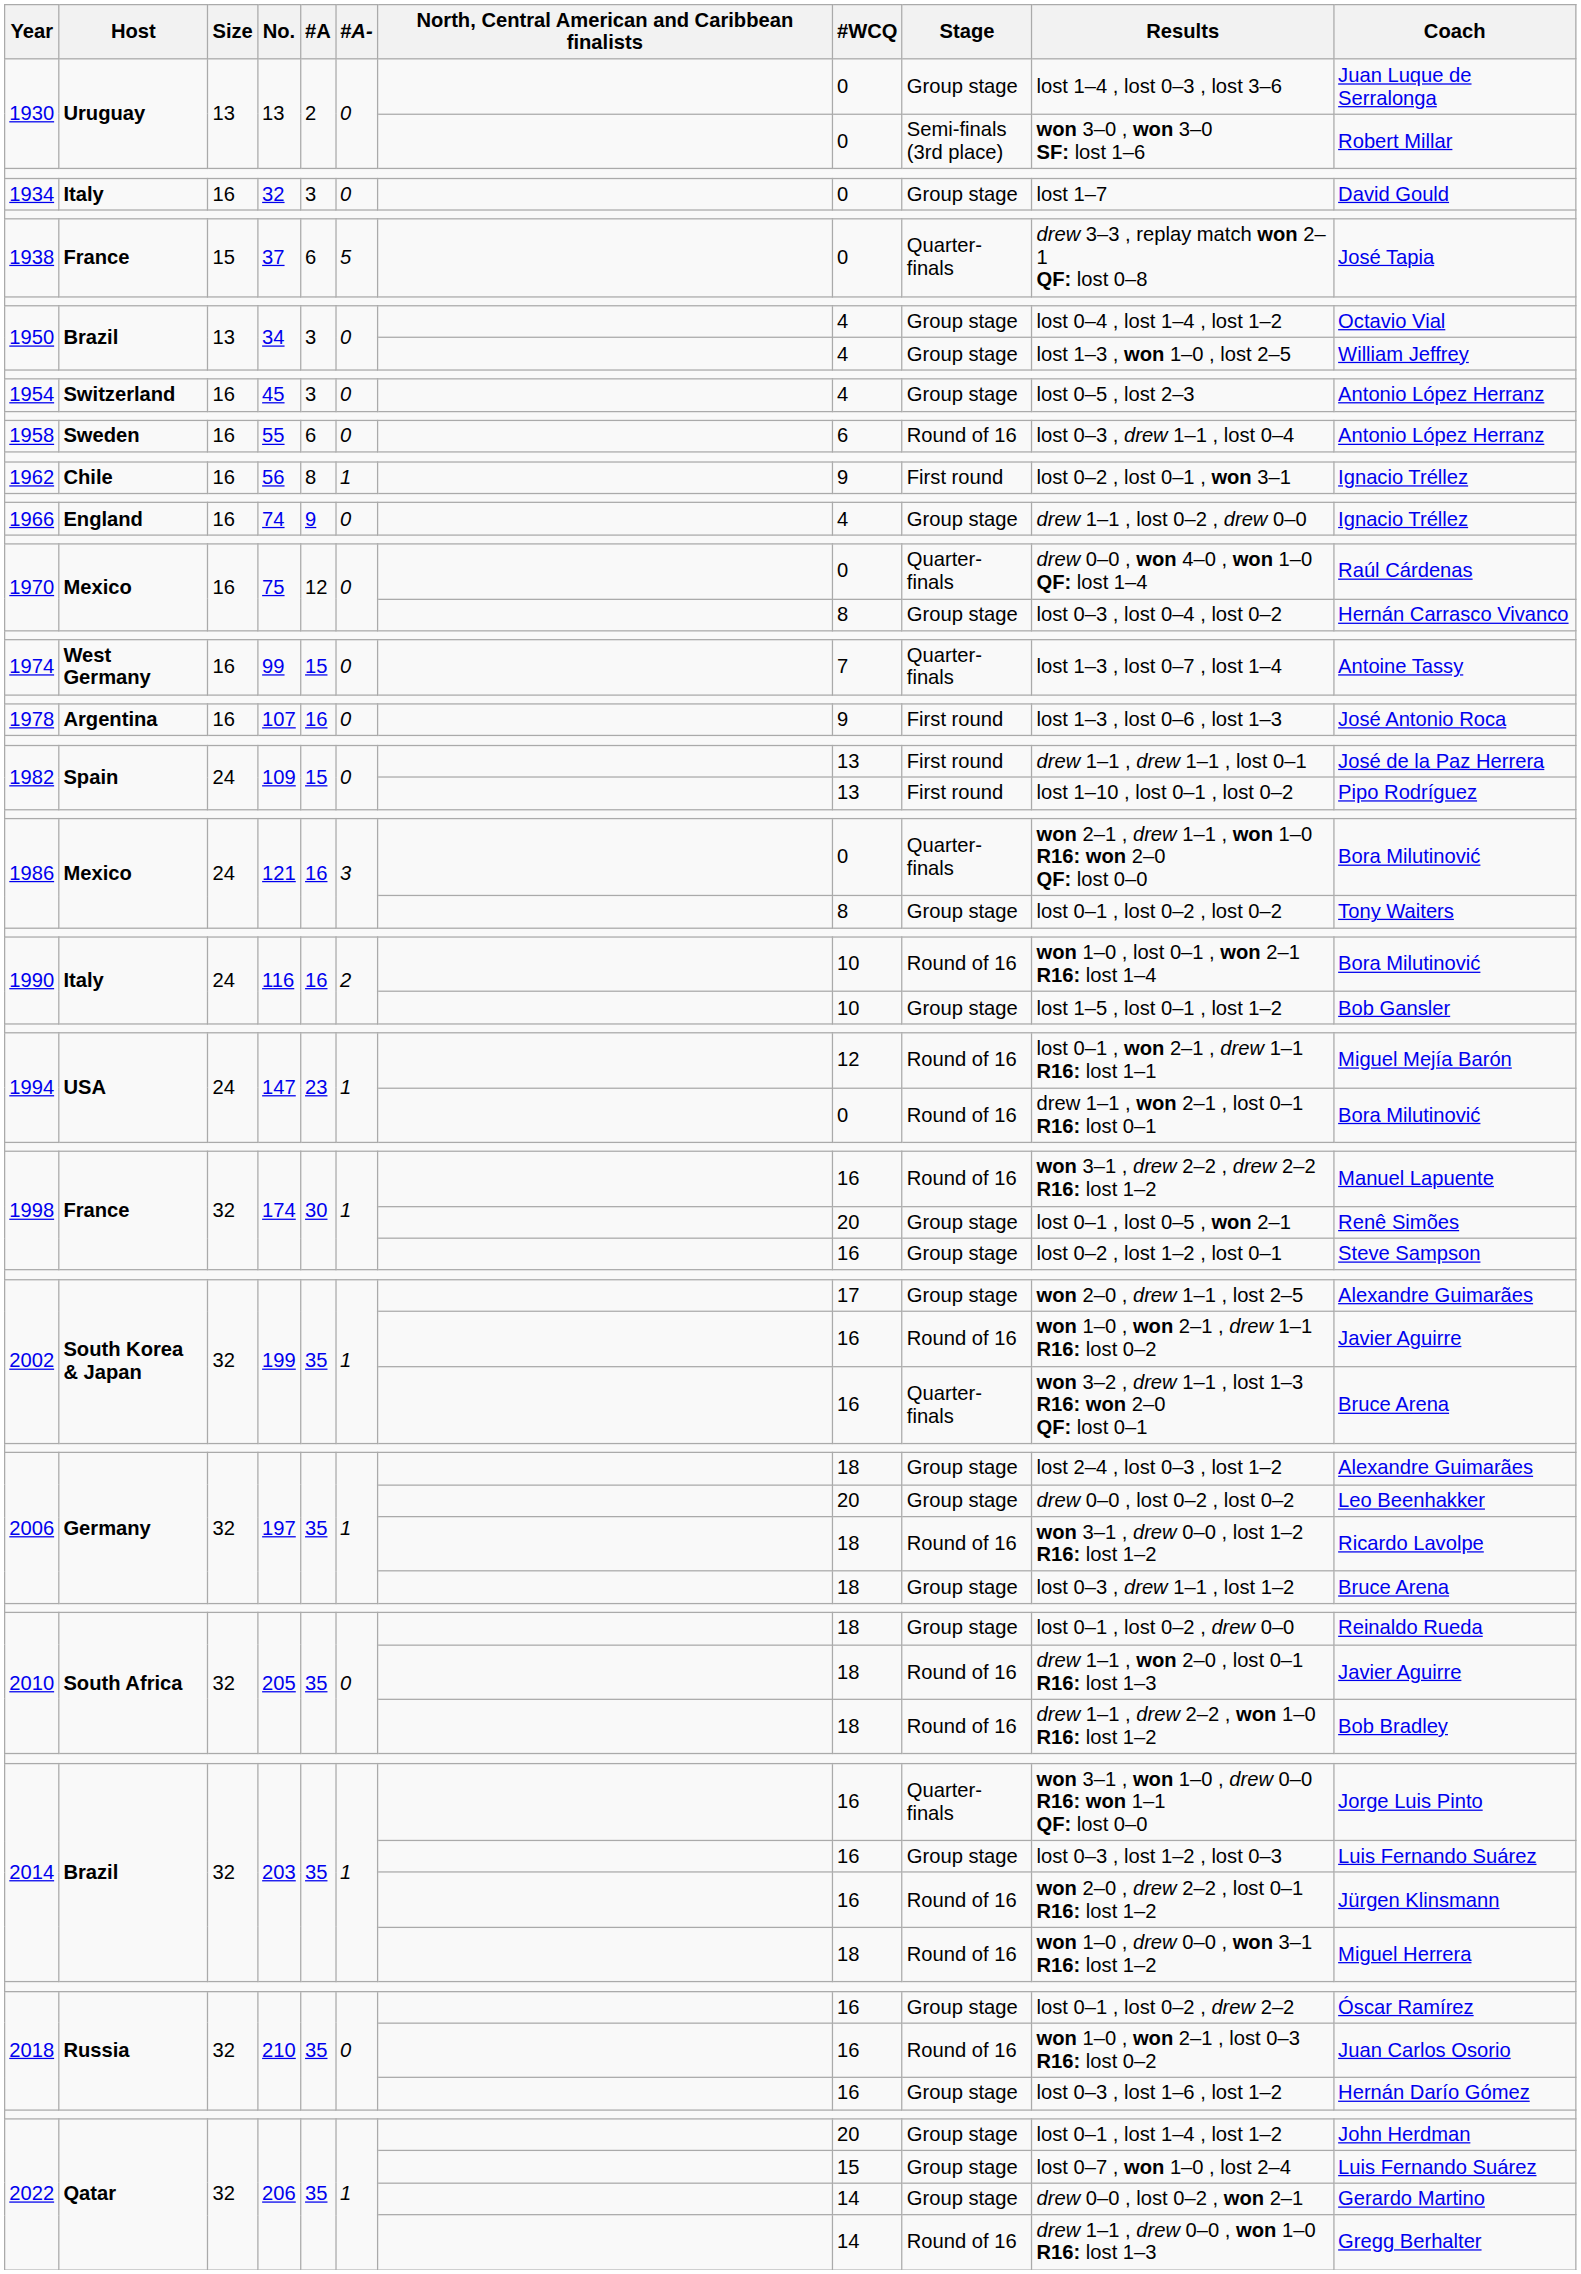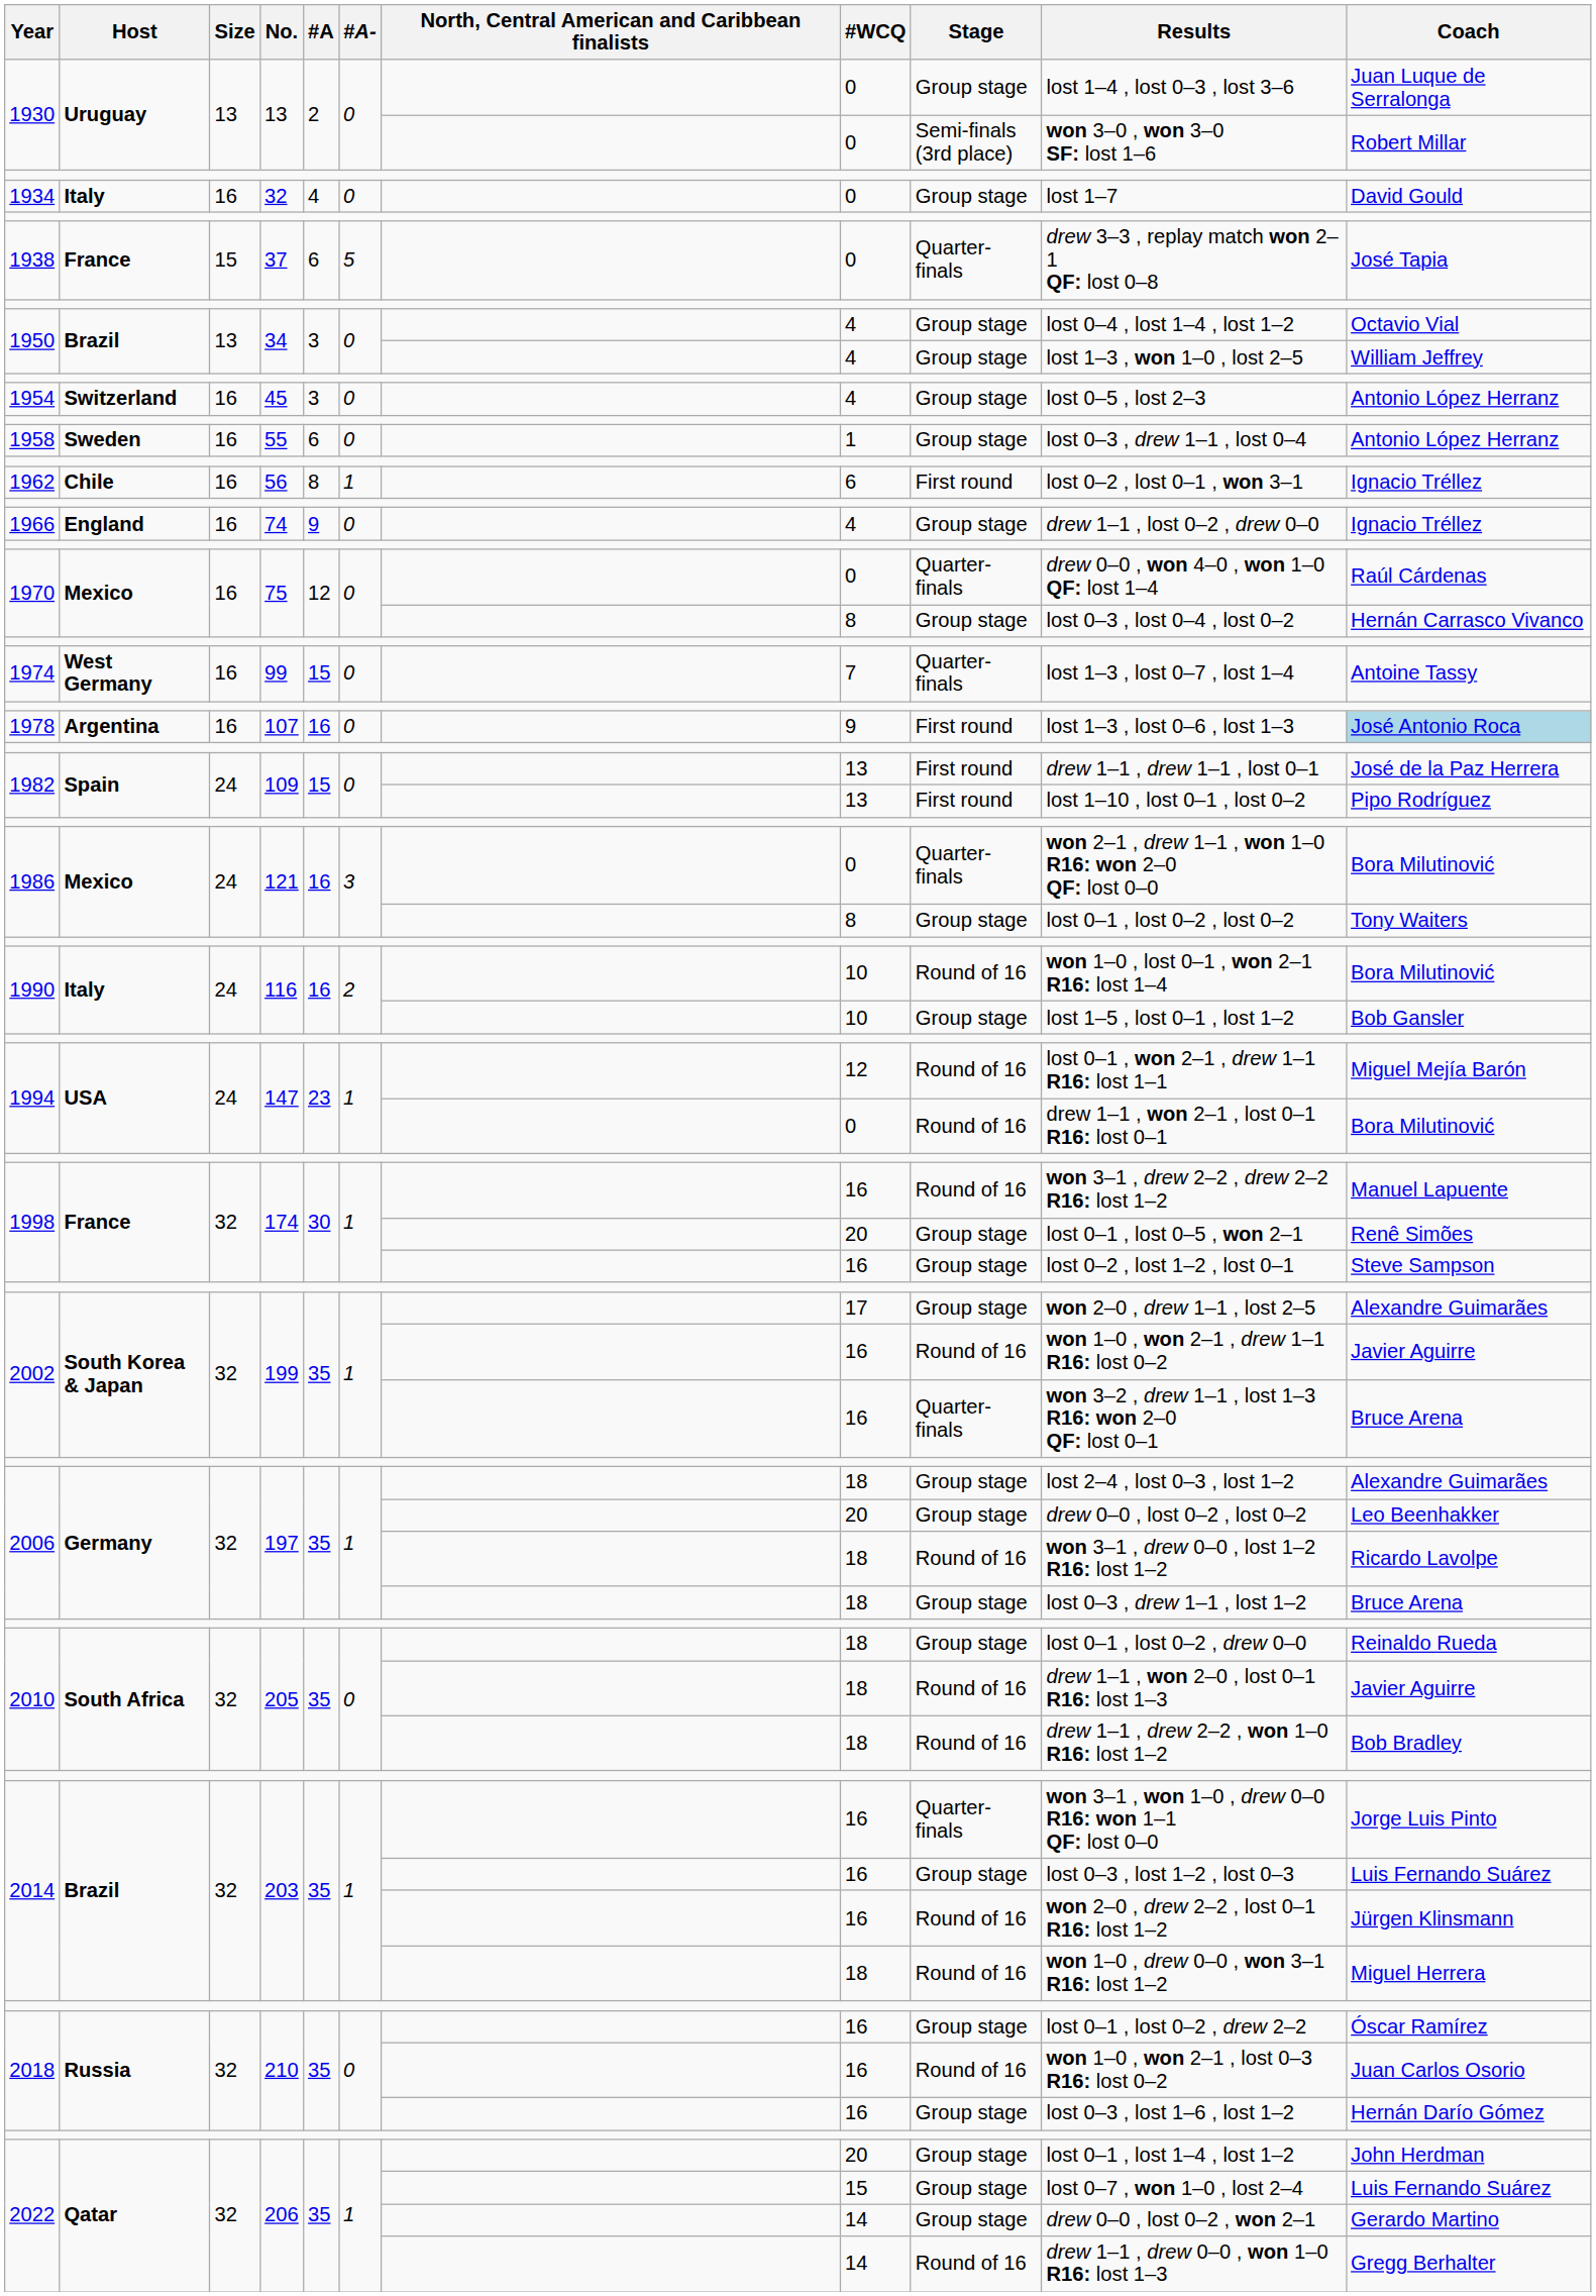1934 | #A: 3 -> 4
1958 | #WCQ: 6 -> 1
1958 | Stage: Round of 16 -> Group stage
1962 | #WCQ: 9 -> 6
1978 | Coach: no background -> lightblue background
